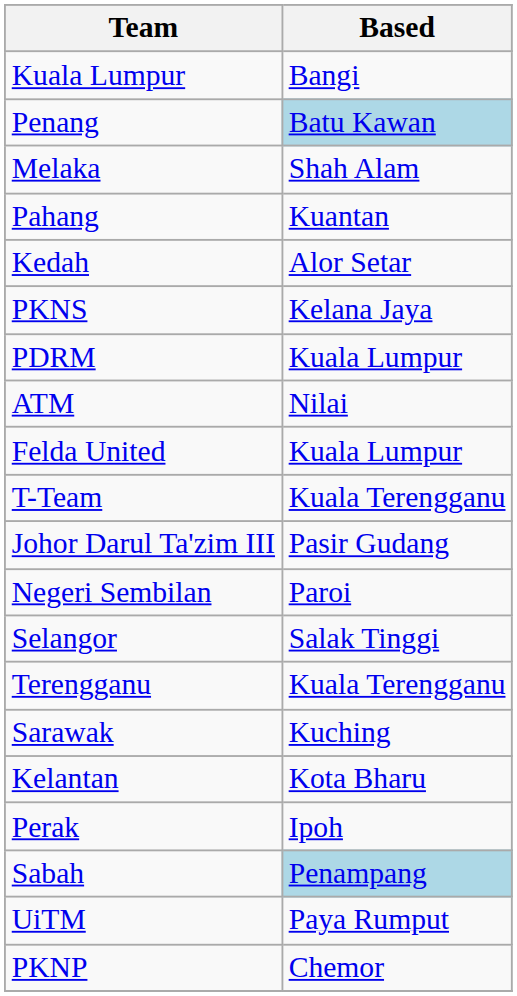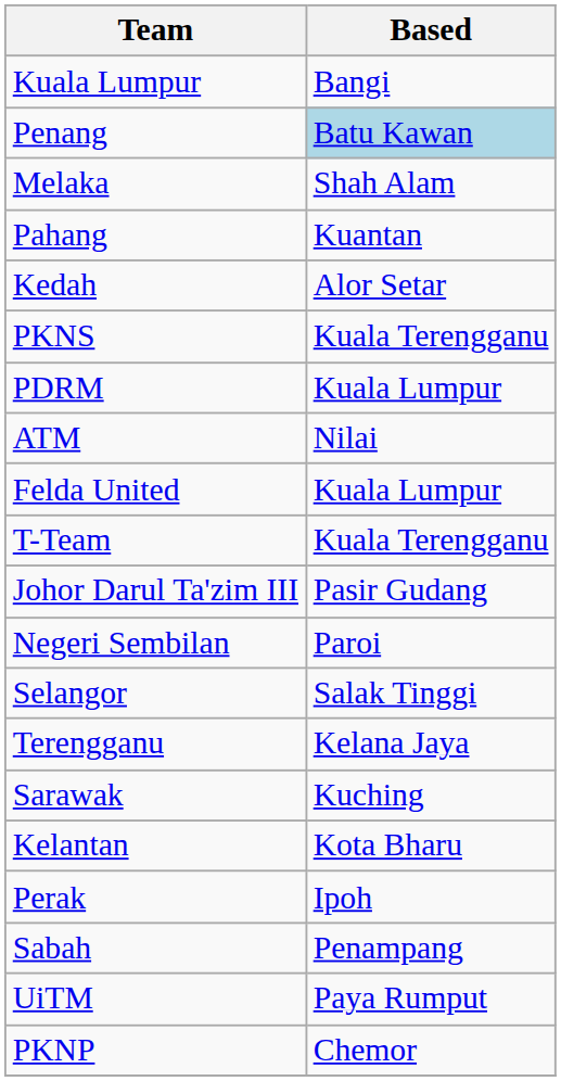PKNS | Based: Kelana Jaya -> Kuala Terengganu
Terengganu | Based: Kuala Terengganu -> Kelana Jaya
Sabah | Based: lightblue background -> no background
